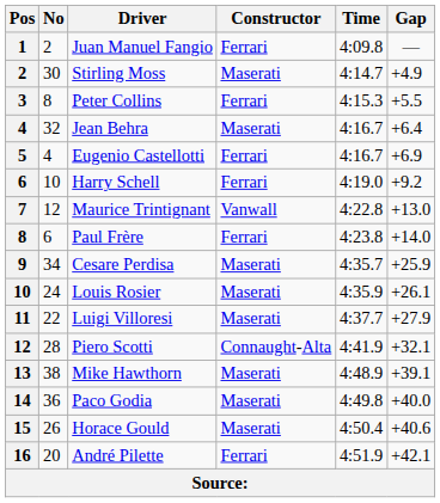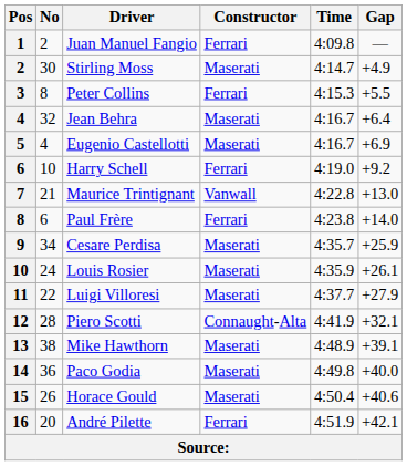Eugenio Castellotti | Constructor: Ferrari -> Maserati
Maurice Trintignant | No: 12 -> 21
